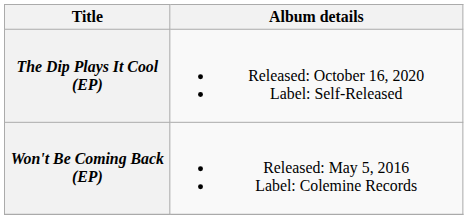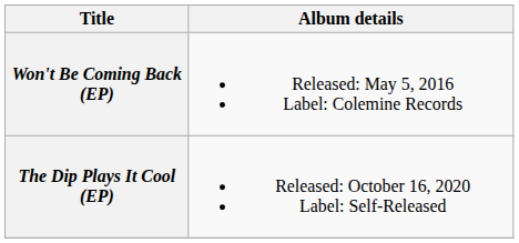rows swapped: Won't Be Coming Back (EP) <-> The Dip Plays It Cool (EP)
